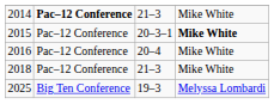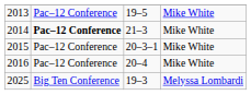+ row: 2013 | Pac–12 Conference | 19–5 | Mike White
2015 | column 4: bold -> normal
- row: 2018 | Pac–12 Conference | 21–3 | Mike White
